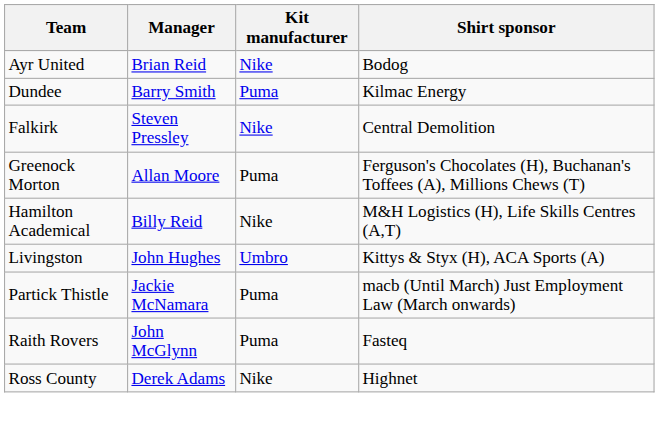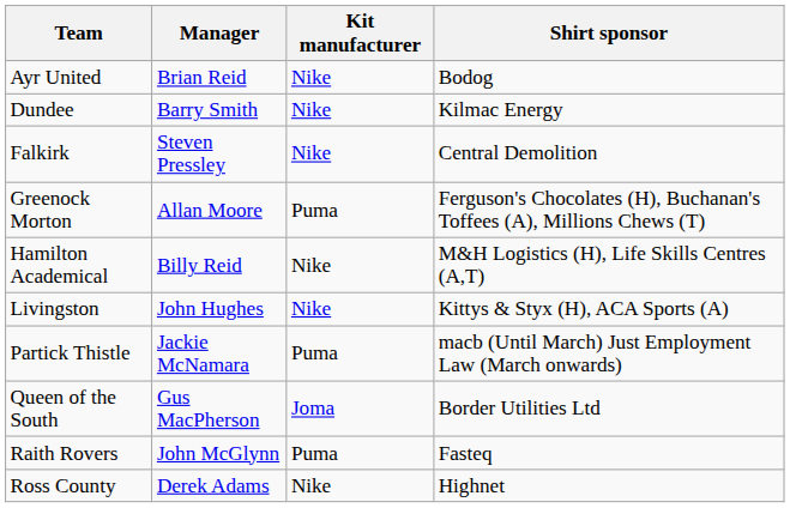Dundee | Kit manufacturer: Puma -> Nike
Livingston | Kit manufacturer: Umbro -> Nike
+ row: Queen of the South | Gus MacPherson | Joma | Border Utilities Ltd
